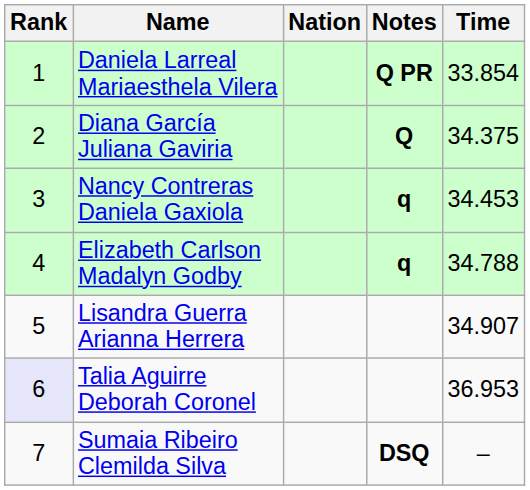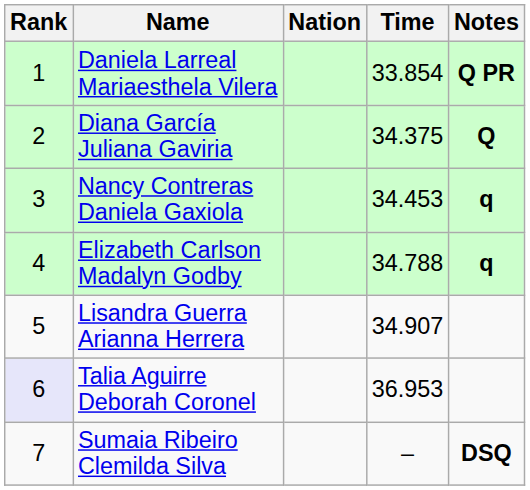columns swapped: Time <-> Notes
